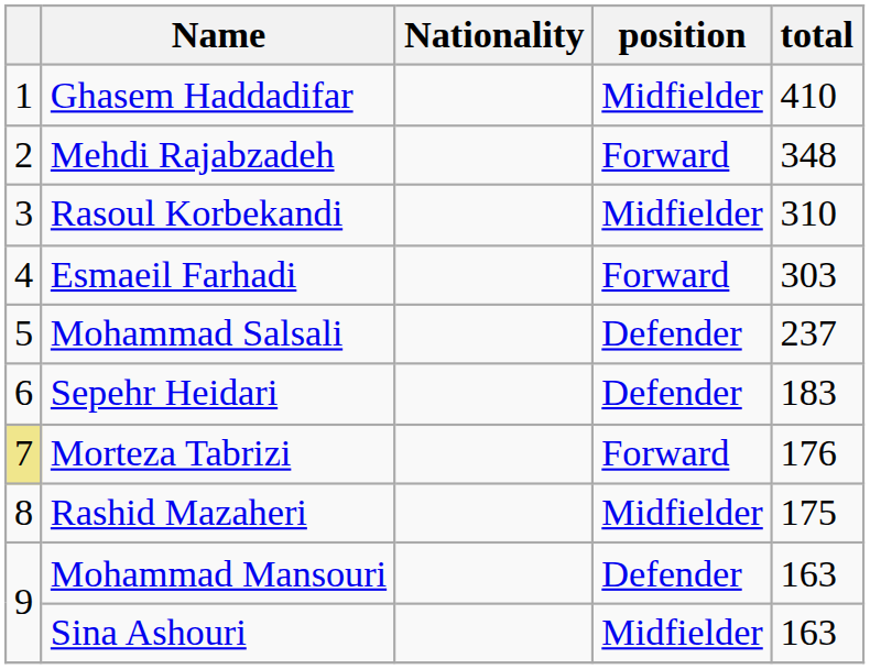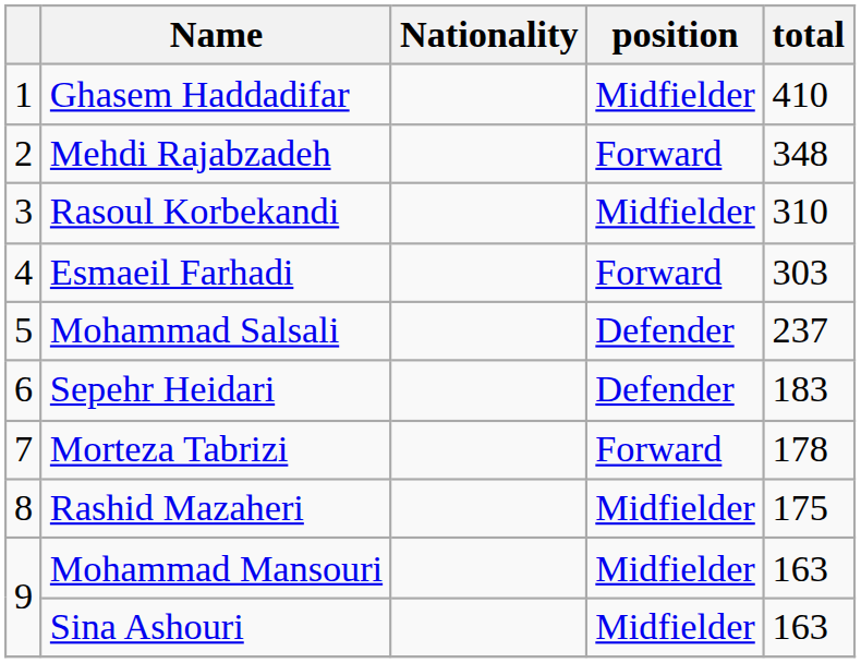Morteza Tabrizi | column 1: khaki background -> no background
Morteza Tabrizi | total: 176 -> 178
Mohammad Mansouri | position: Defender -> Midfielder
